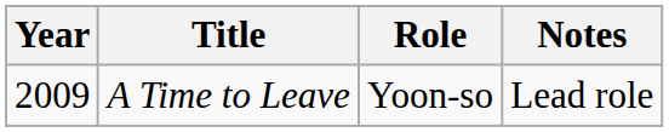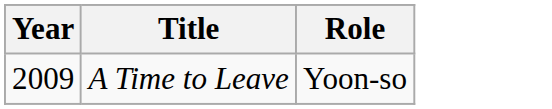- column: Notes | Lead role
